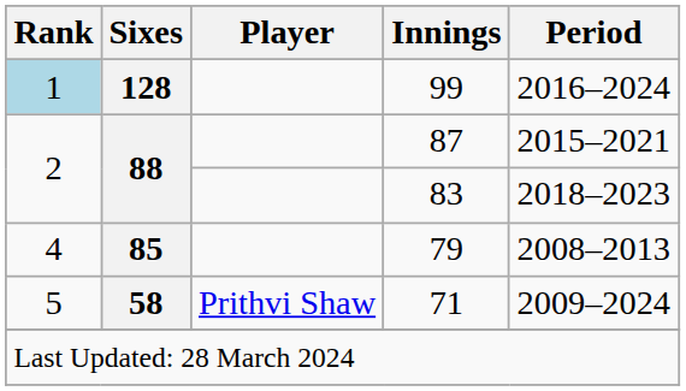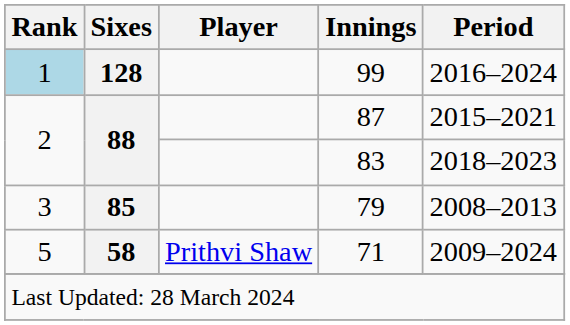79 | Rank: 4 -> 3
